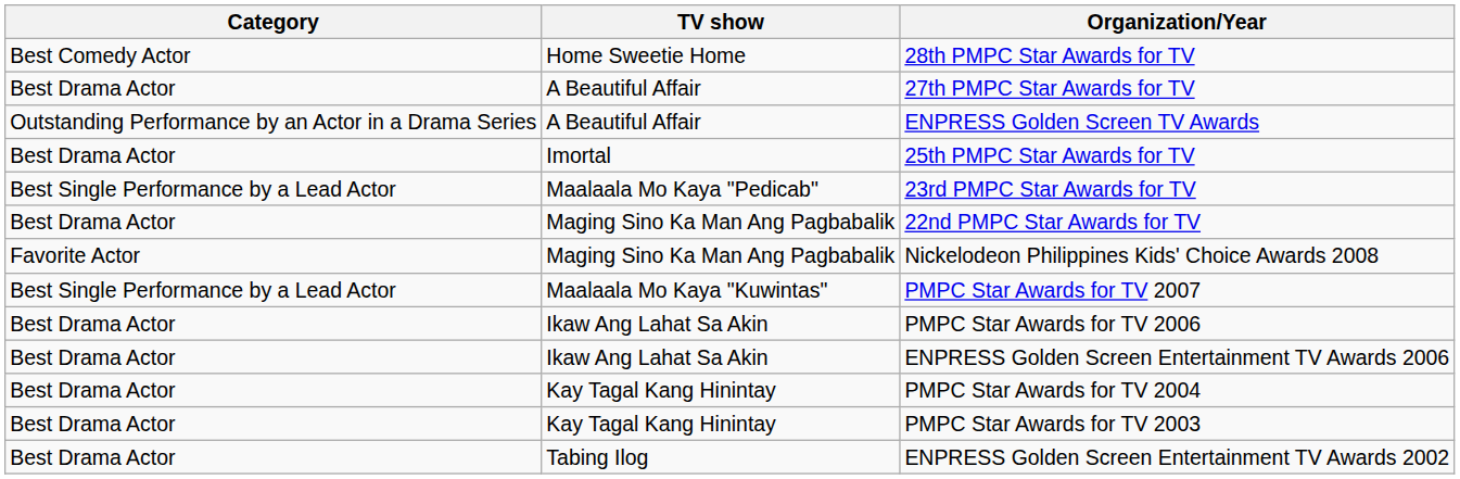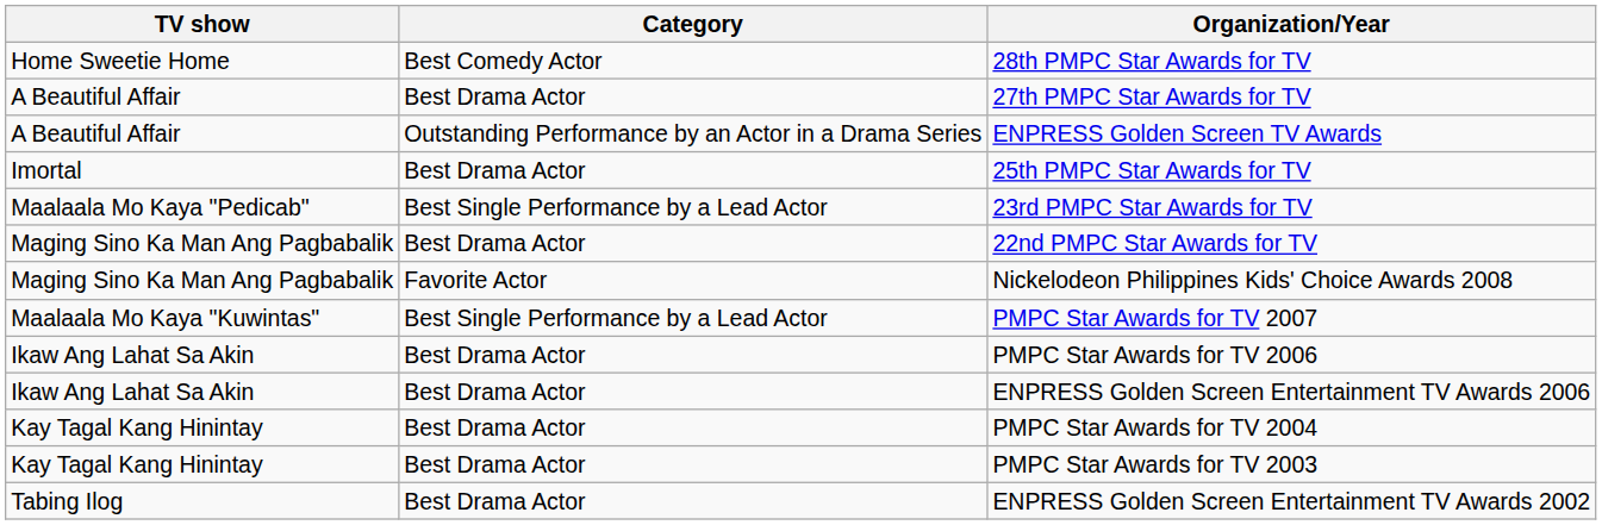columns swapped: TV show <-> Category
